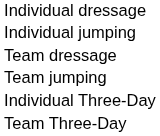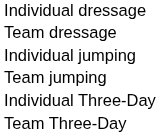rows swapped: Team dressage <-> Individual jumping
